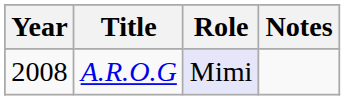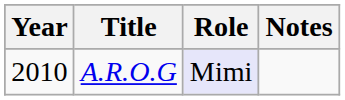A.R.O.G | Year: 2008 -> 2010
